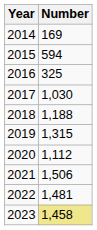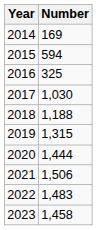2020 | Number: 1,112 -> 1,444
2022 | Number: 1,481 -> 1,483
2023 | Number: khaki background -> no background
